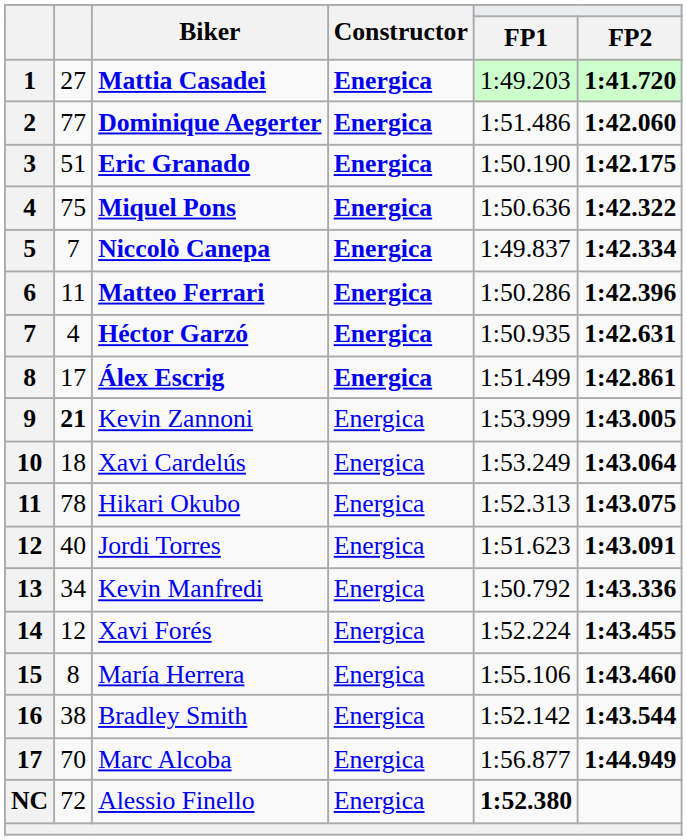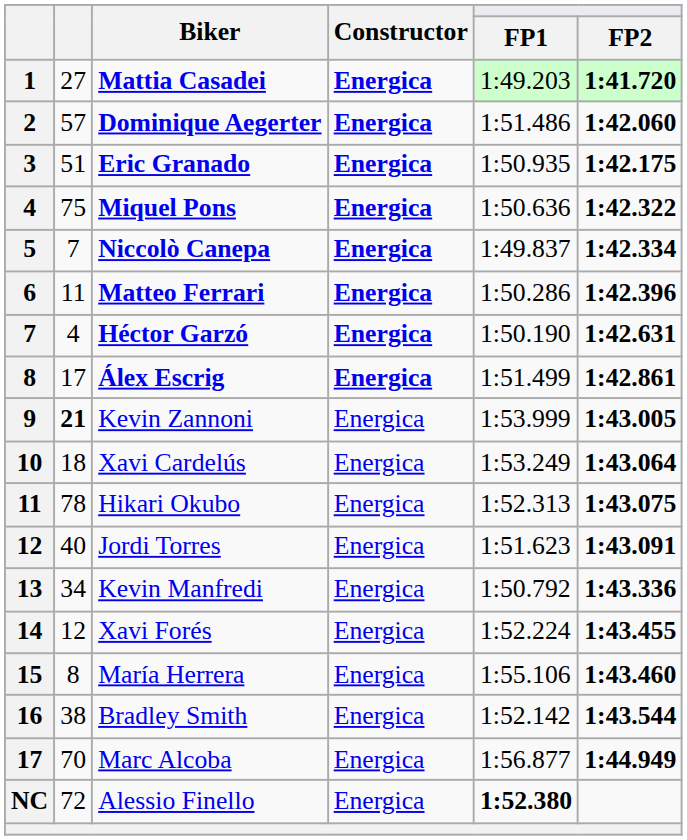Dominique Aegerter | column 2: 77 -> 57
Eric Granado | FP1: 1:50.190 -> 1:50.935
Héctor Garzó | FP1: 1:50.935 -> 1:50.190
